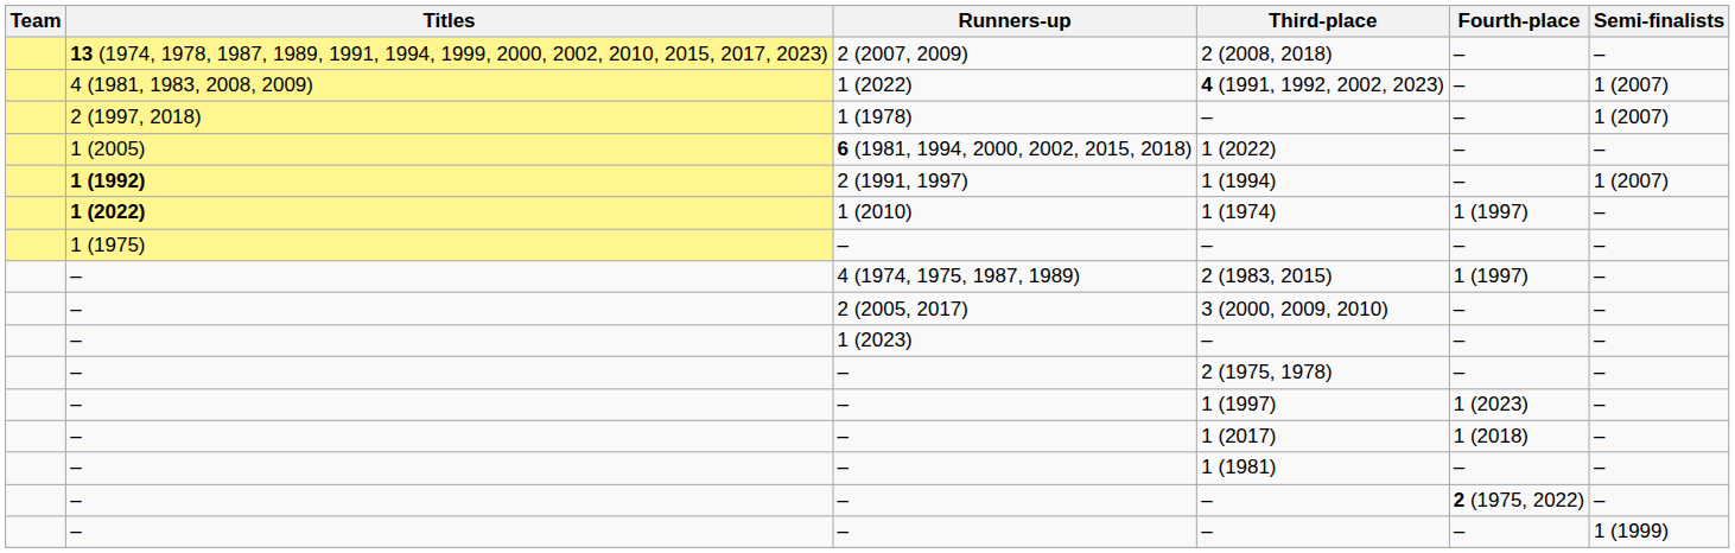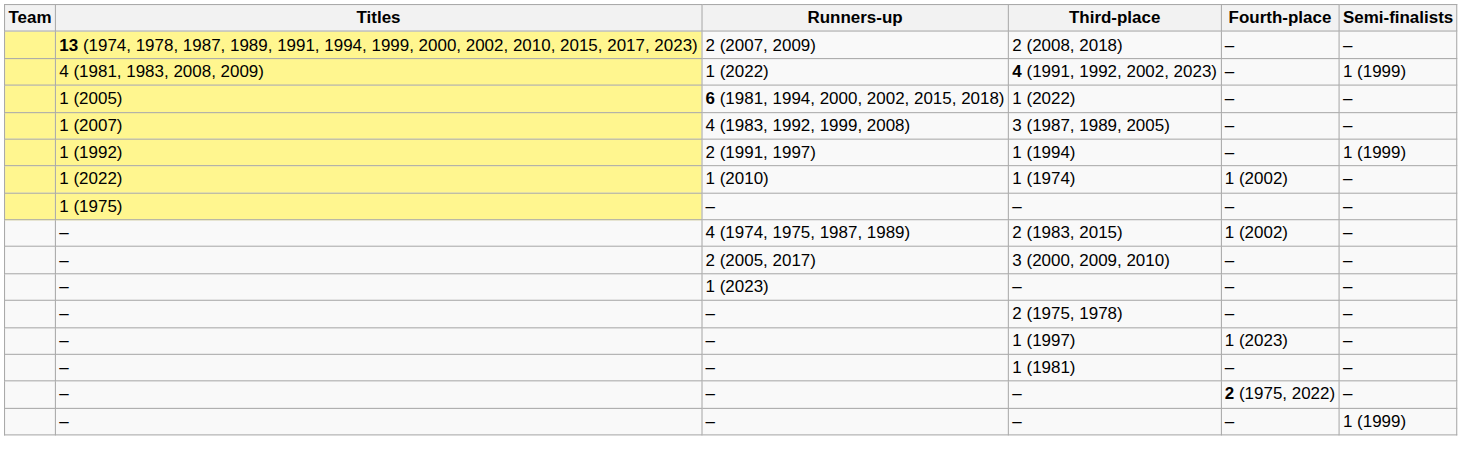4 (1991, 1992, 2002, 2023) | Semi-finalists: 1 (2007) -> 1 (1999)
- row: 2 (1997, 2018) | 1 (1978) | – | – | 1 (2007)
+ row: 1 (2007) | 4 (1983, 1992, 1999, 2008) | 3 (1987, 1989, 2005) | – | –
1 (1994) | Titles: bold -> normal
1 (1994) | Semi-finalists: 1 (2007) -> 1 (1999)
1 (1974) | Titles: bold -> normal
1 (1974) | Fourth-place: 1 (1997) -> 1 (2002)
2 (1983, 2015) | Fourth-place: 1 (1997) -> 1 (2002)
- row: – | – | 1 (2017) | 1 (2018) | –
